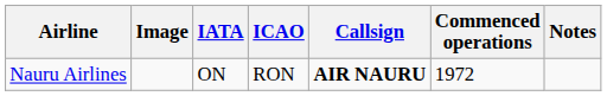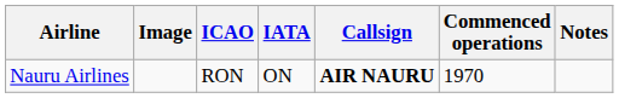columns swapped: IATA <-> ICAO
Nauru Airlines | Commenced operations: 1972 -> 1970
